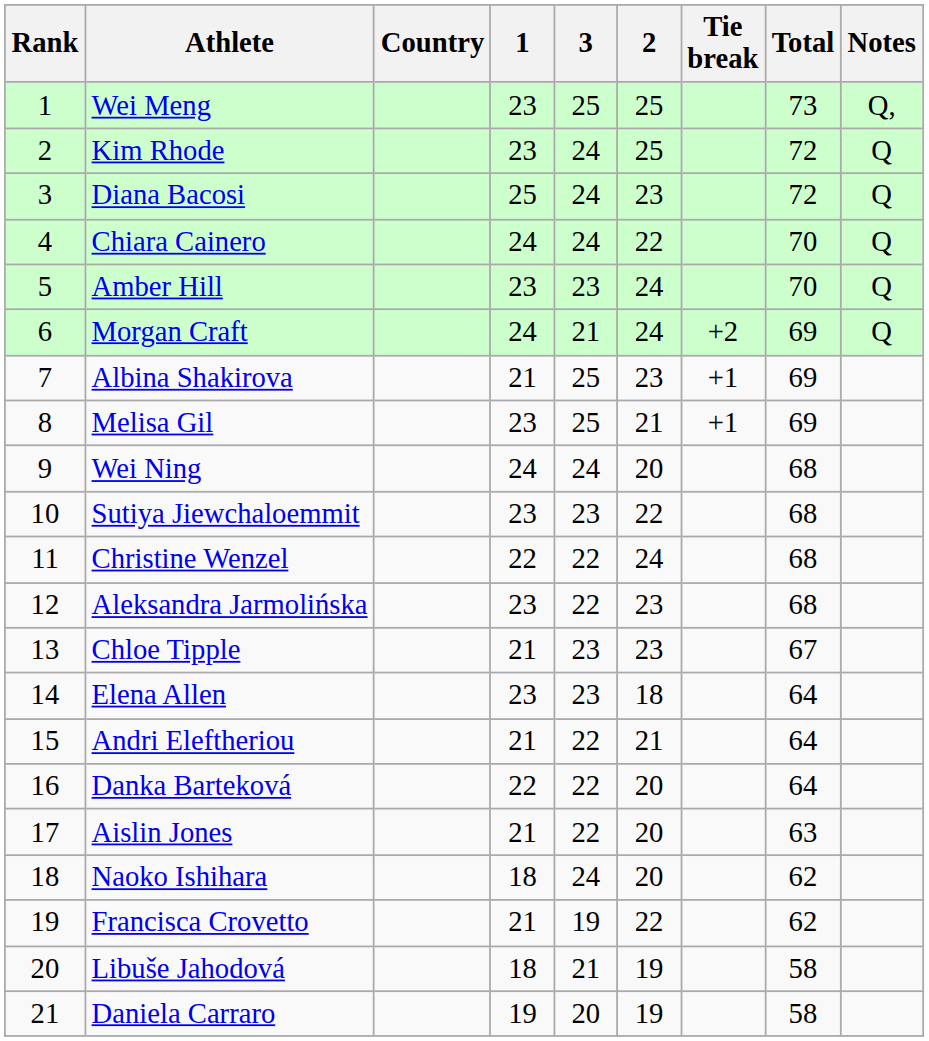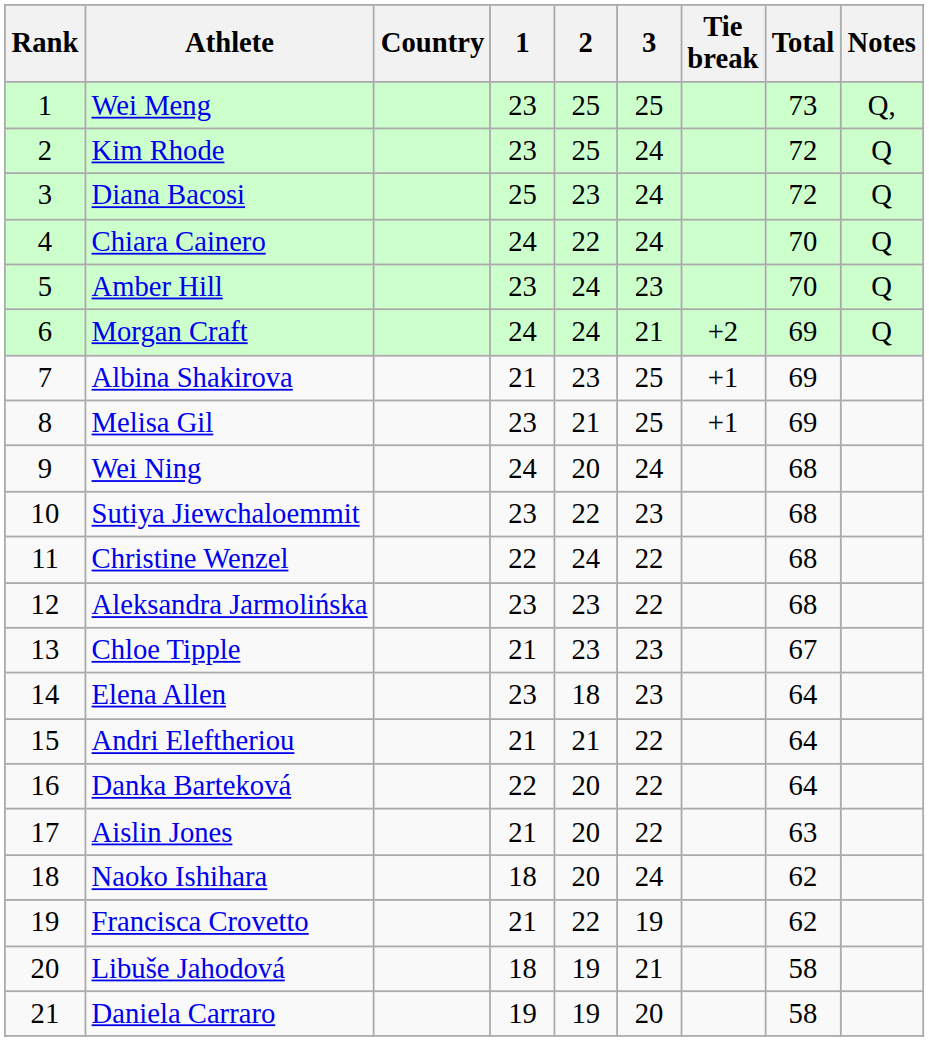columns swapped: 2 <-> 3
